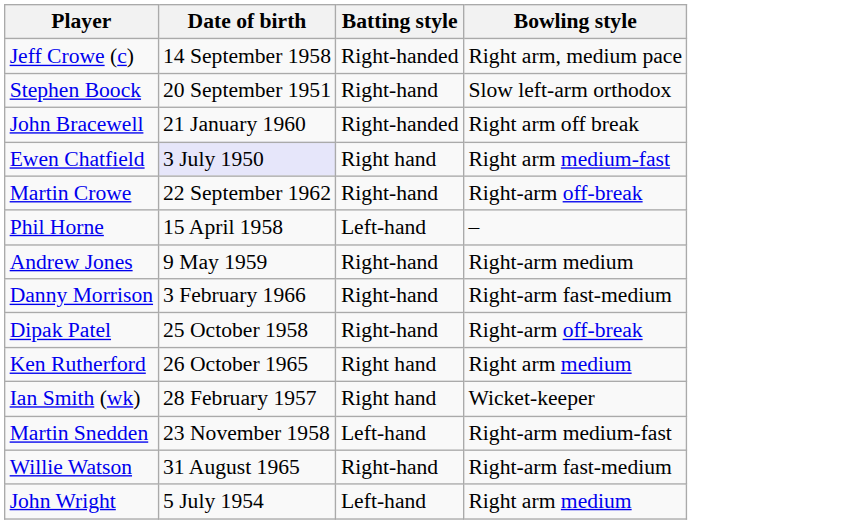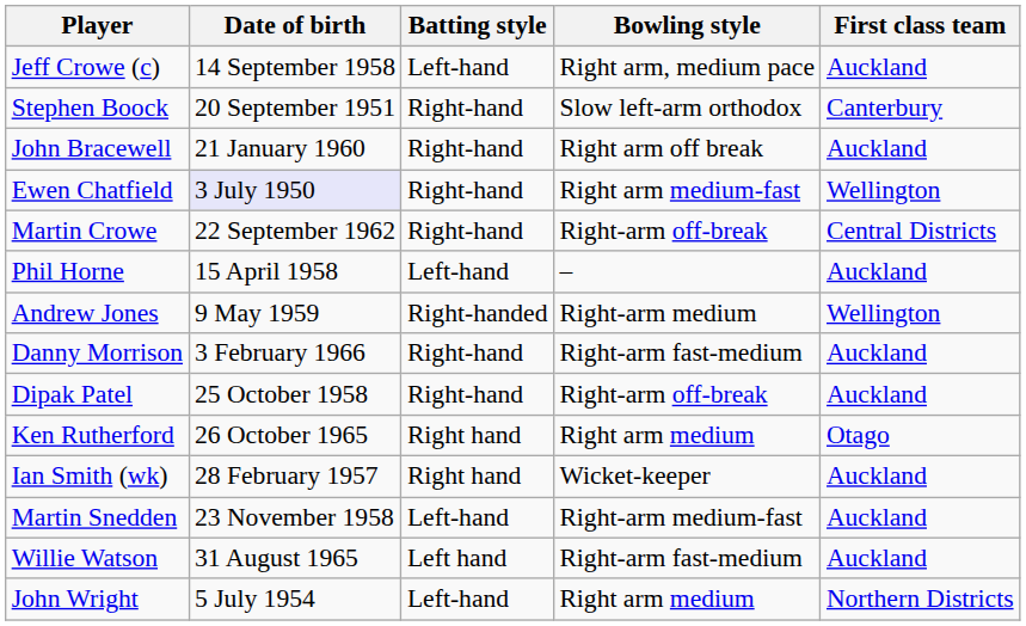+ column: First class team | Auckland | Canterbury | Auckland | Wellington | Central Districts | Auckland | Wellington | Auckland | Auckland | Otago | Auckland | Auckland | Auckland | Northern Districts
Jeff Crowe (c) | Batting style: Right-handed -> Left-hand
John Bracewell | Batting style: Right-handed -> Right-hand
Ewen Chatfield | Batting style: Right hand -> Right-hand
Andrew Jones | Batting style: Right-hand -> Right-handed
Willie Watson | Batting style: Right-hand -> Left hand
